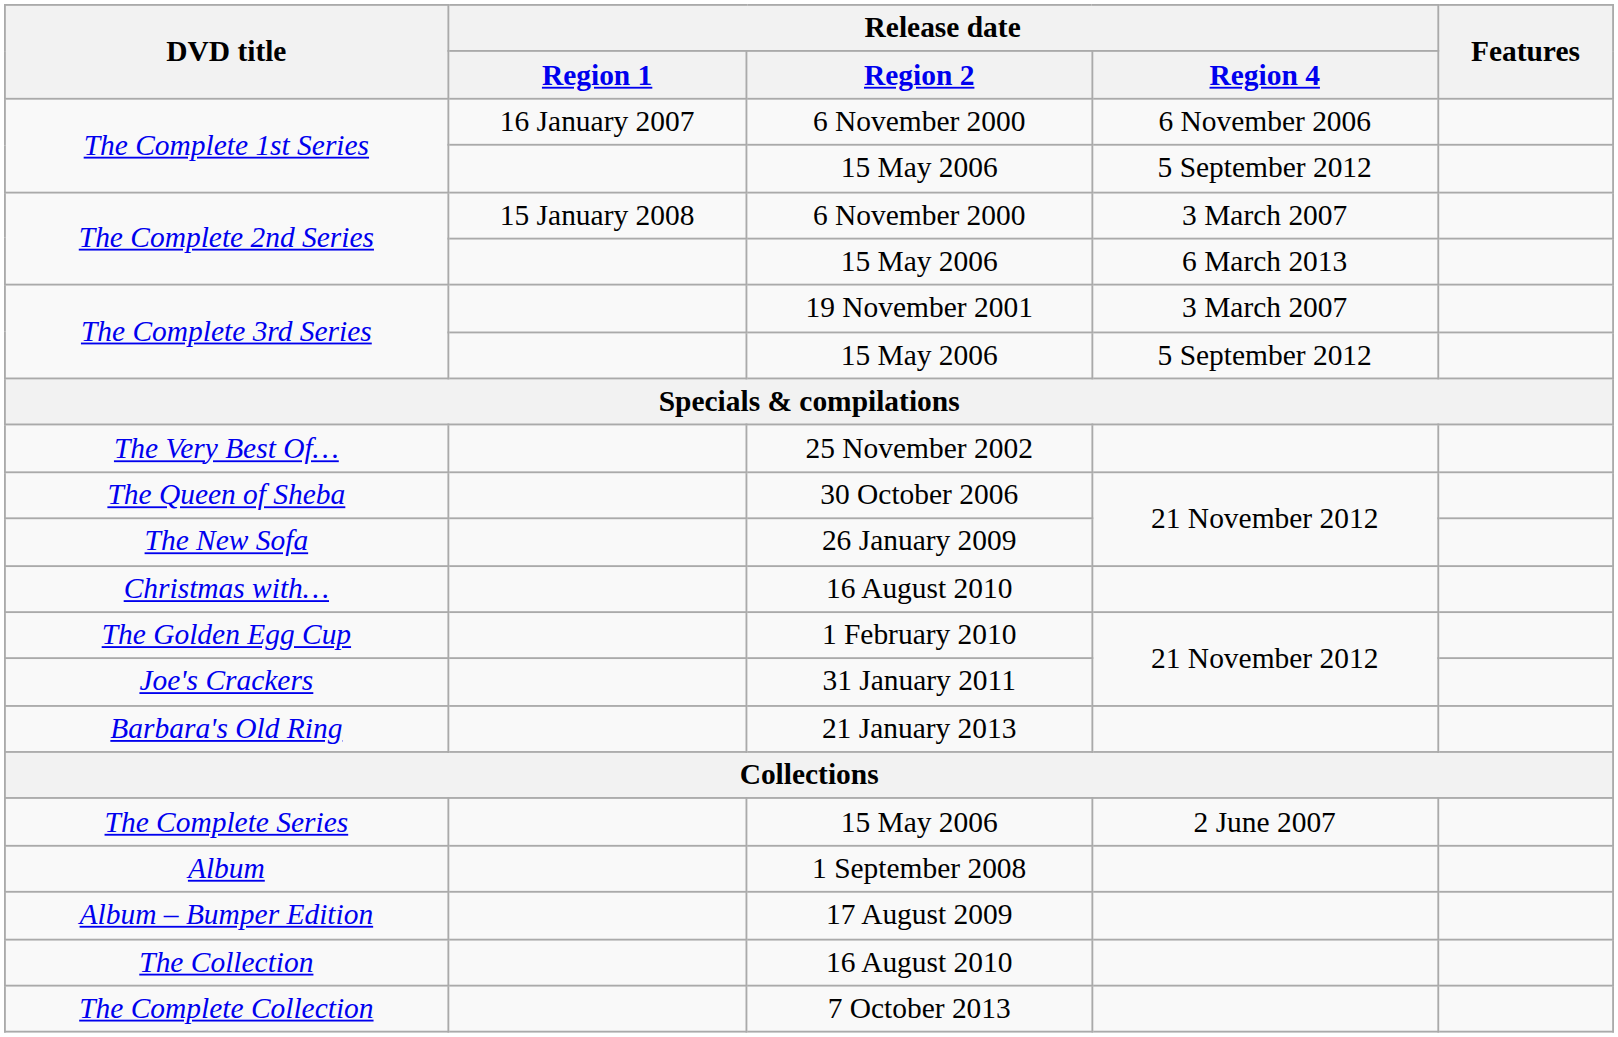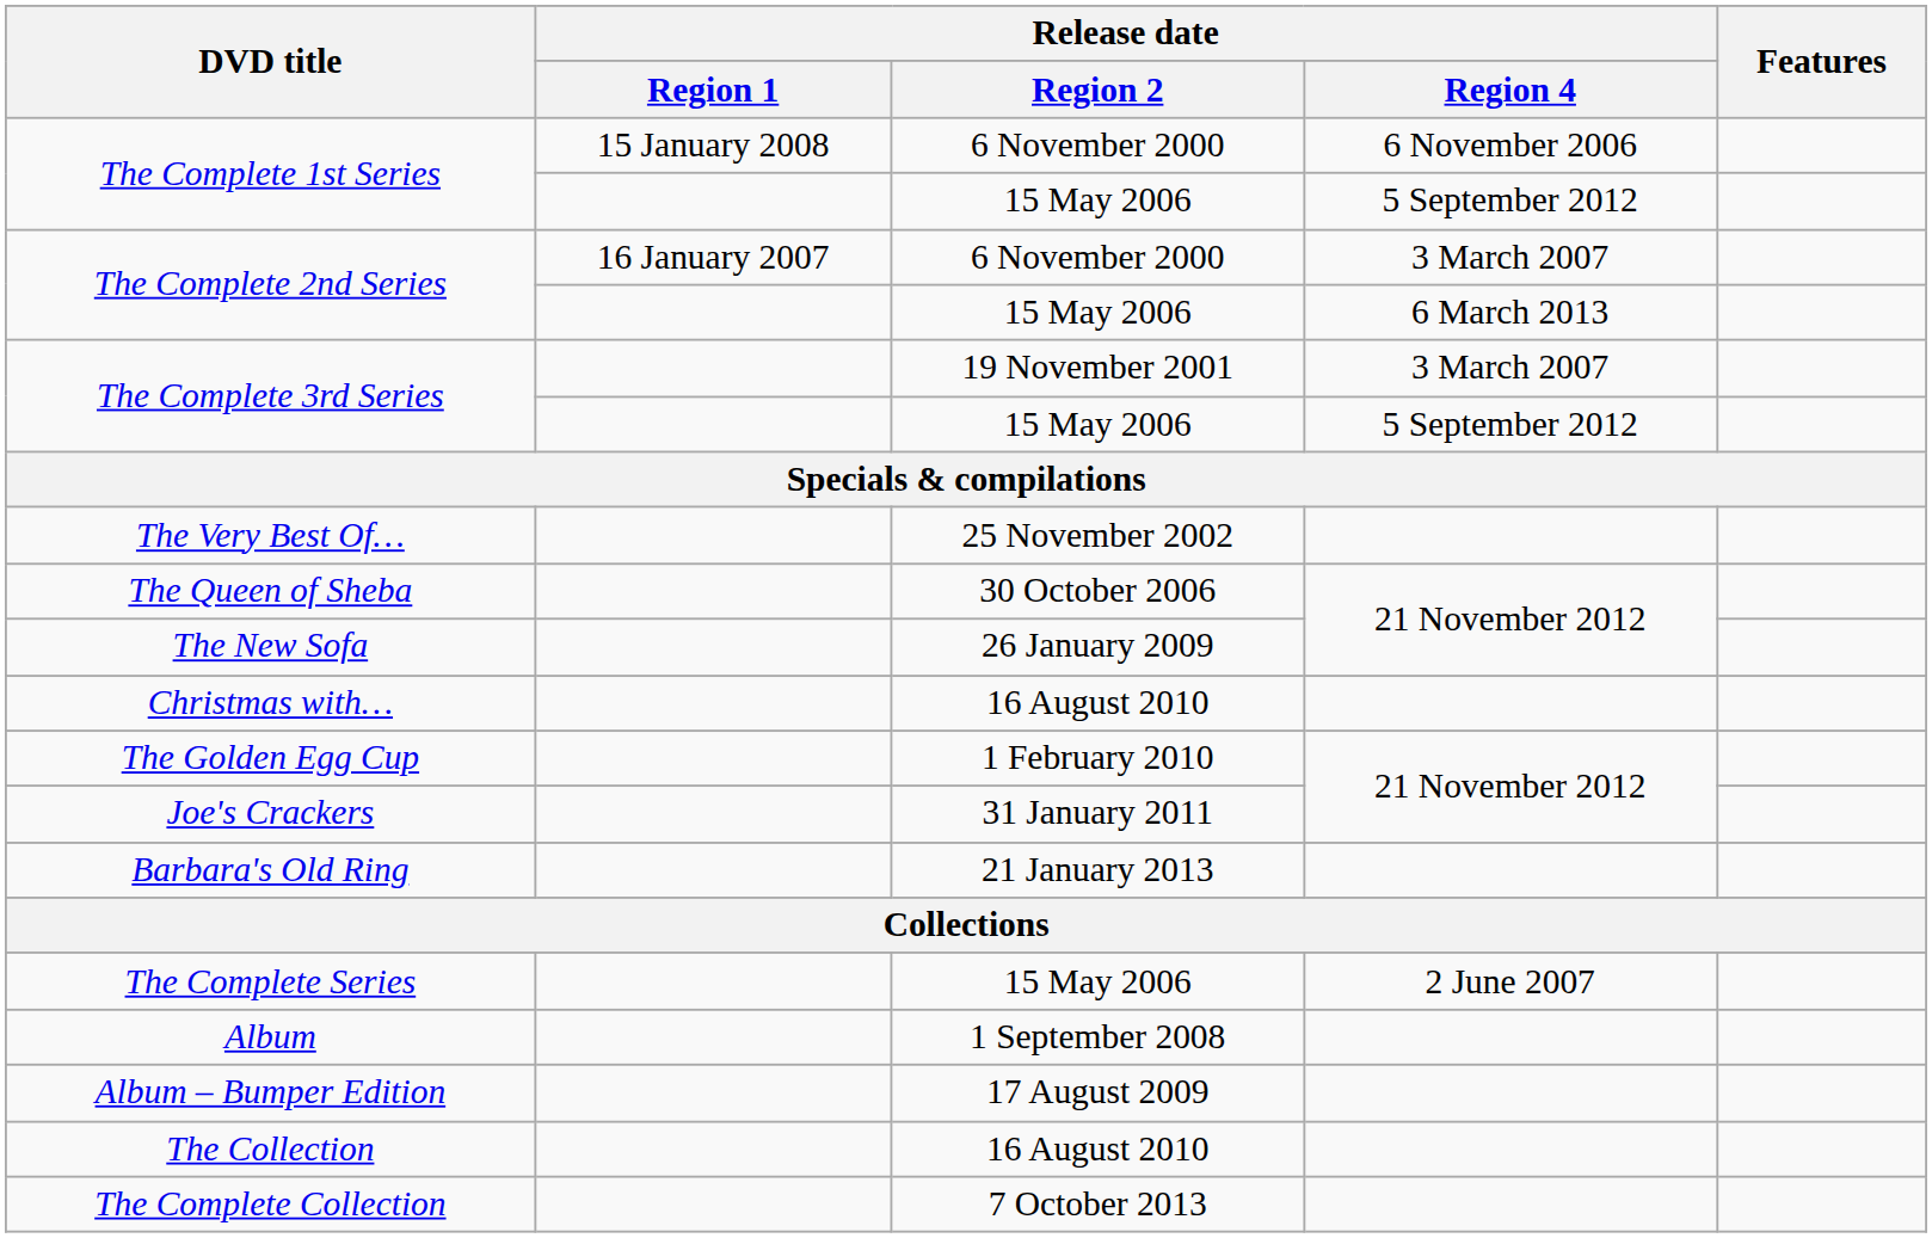The Complete 1st Series / 6 November 2000 | Release date / Region 1: 16 January 2007 -> 15 January 2008
The Complete 2nd Series / 6 November 2000 | Release date / Region 1: 15 January 2008 -> 16 January 2007
